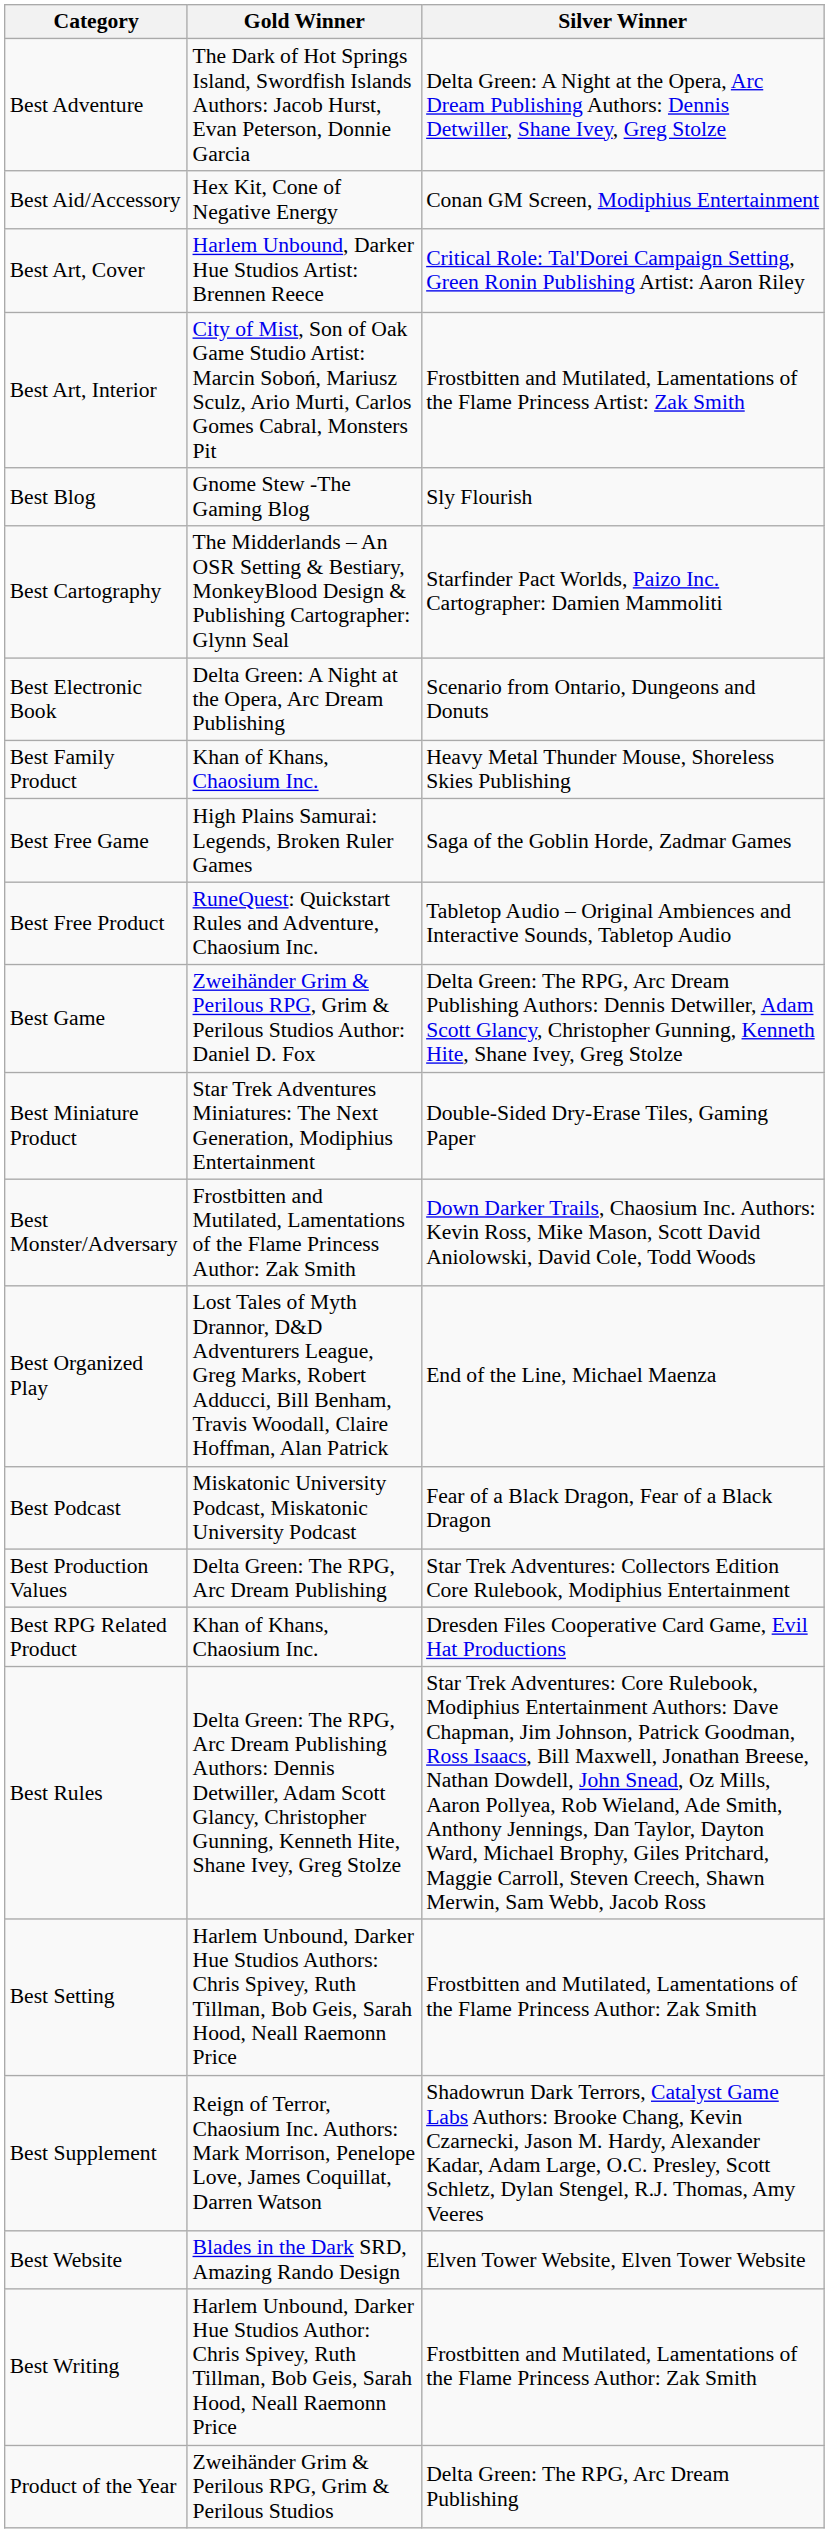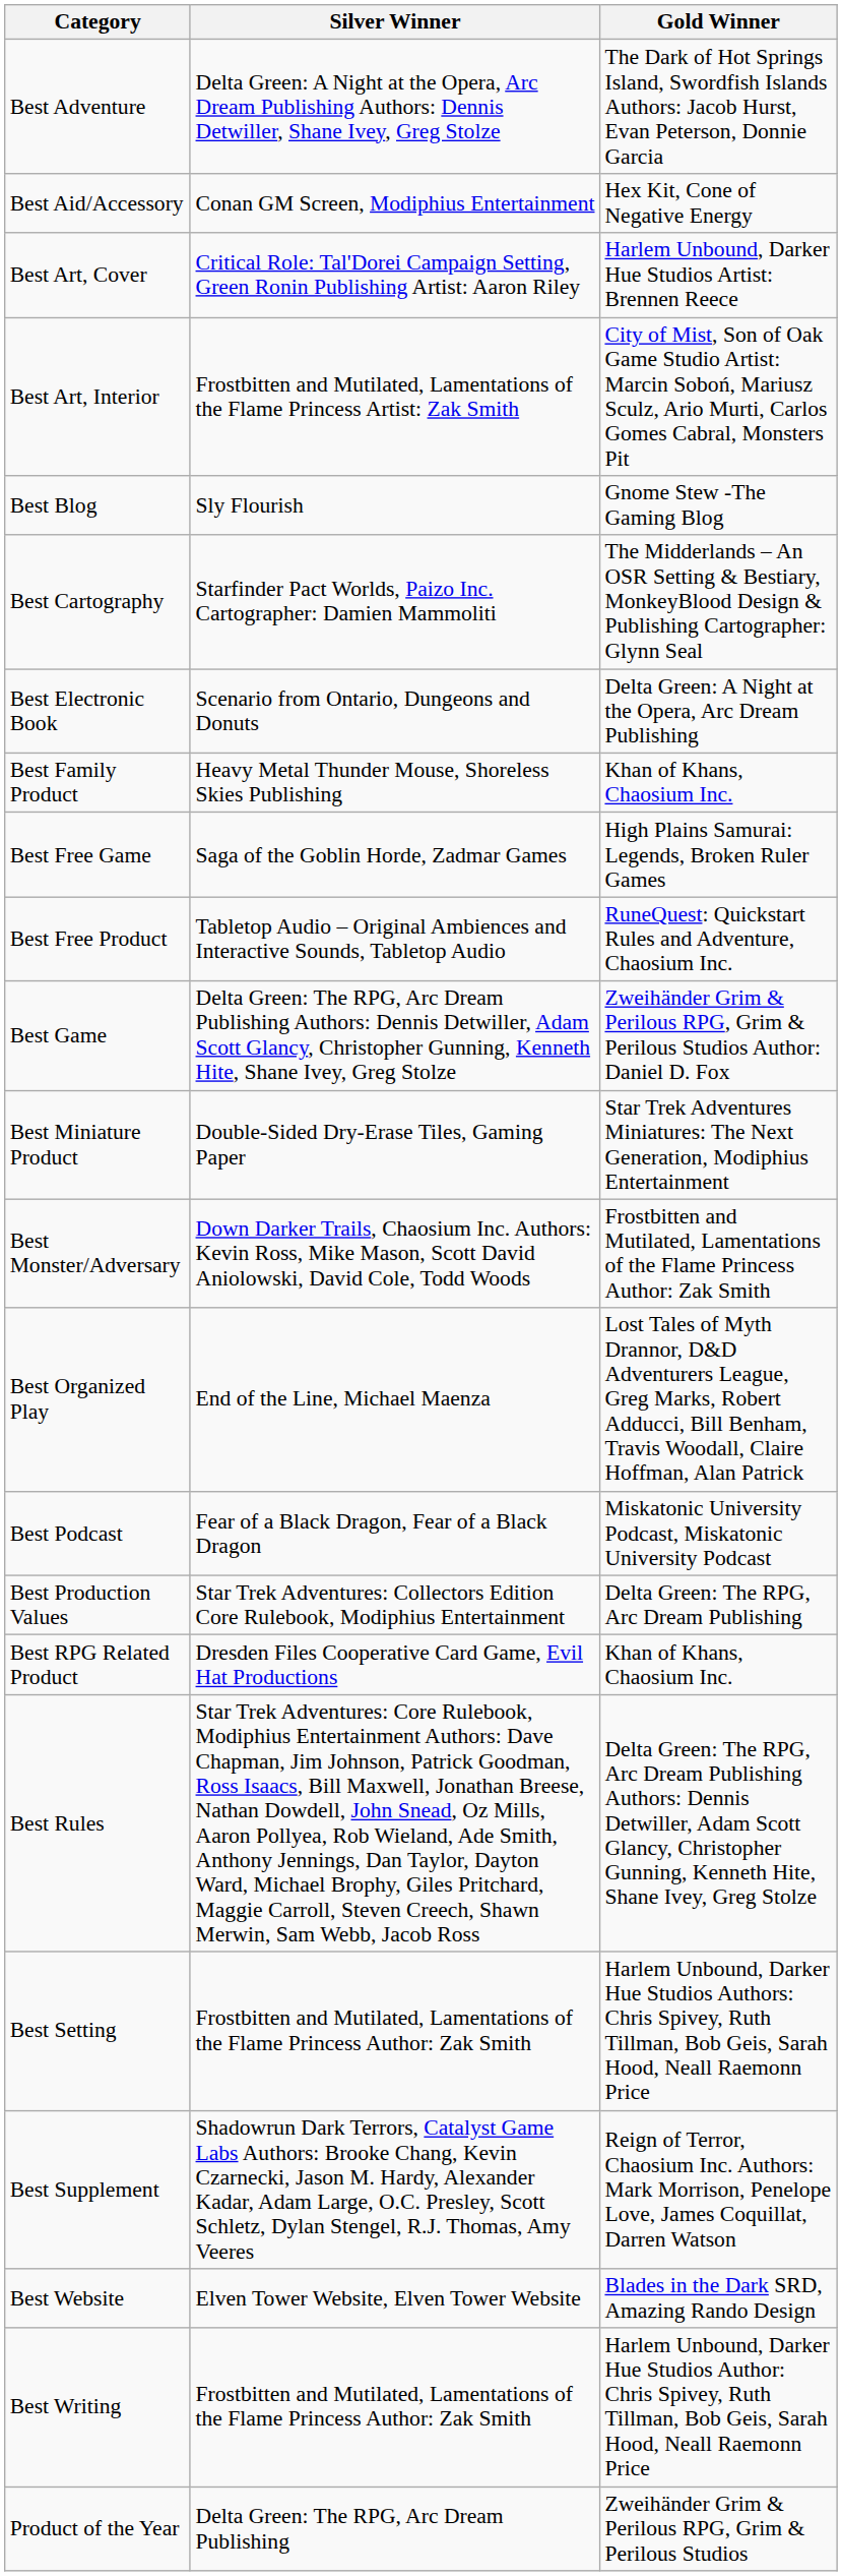columns swapped: Gold Winner <-> Silver Winner
